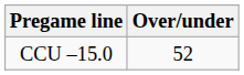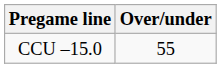CCU –15.0 | Over/under: 52 -> 55
